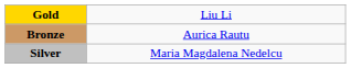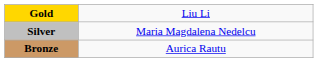rows swapped: Silver <-> Bronze
